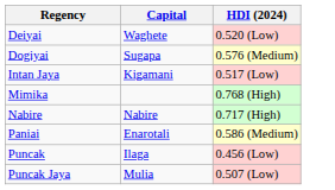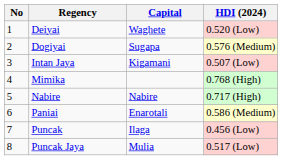+ column: No | 1 | 2 | 3 | 4 | 5 | 6 | 7 | 8
Intan Jaya | HDI (2024): 0.517 (Low) -> 0.507 (Low)
Puncak Jaya | HDI (2024): 0.507 (Low) -> 0.517 (Low)
